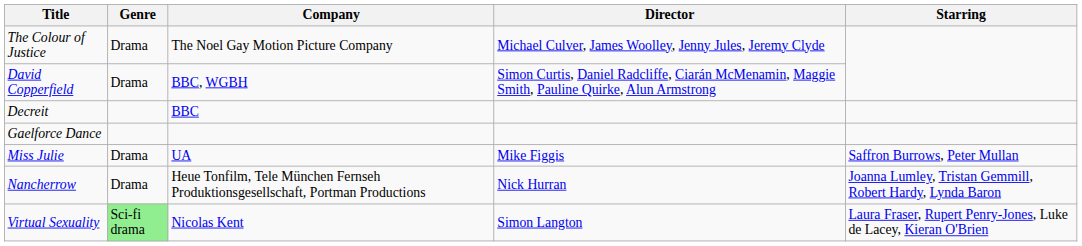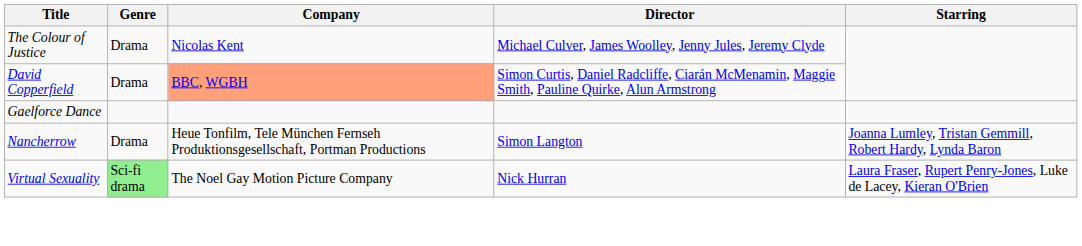The Colour of Justice | Company: The Noel Gay Motion Picture Company -> Nicolas Kent
David Copperfield | Company: no background -> lightsalmon background
- row: Decreit | BBC
- row: Miss Julie | Drama | UA | Mike Figgis | Saffron Burrows, Peter Mullan
Nancherrow | Director: Nick Hurran -> Simon Langton
Virtual Sexuality | Company: Nicolas Kent -> The Noel Gay Motion Picture Company
Virtual Sexuality | Director: Simon Langton -> Nick Hurran
